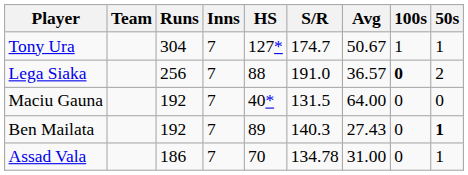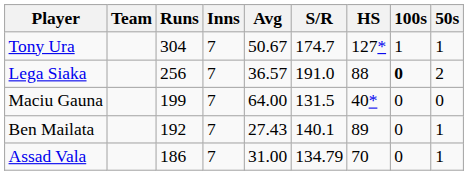columns swapped: Avg <-> HS
Maciu Gauna | Runs: 192 -> 199
Ben Mailata | S/R: 140.3 -> 140.1
Ben Mailata | 50s: bold -> normal
Assad Vala | S/R: 134.78 -> 134.79
